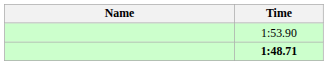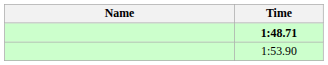rows swapped: 1:48.71 <-> 1:53.90
